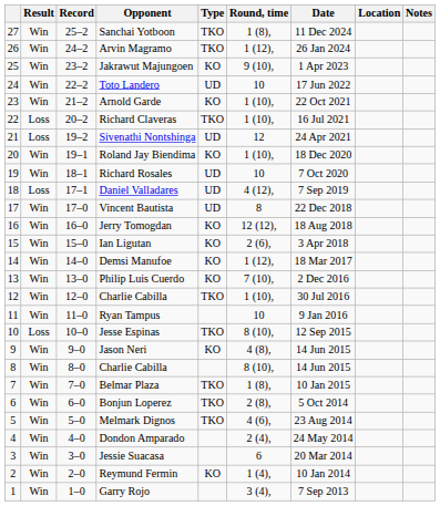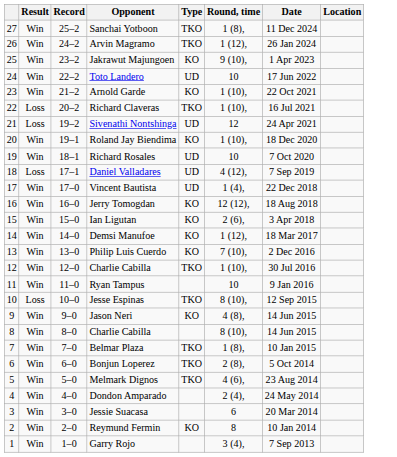- column: Notes
Vincent Bautista | Round, time: 8 -> 1 (4),
Reymund Fermin | Round, time: 1 (4), -> 8
